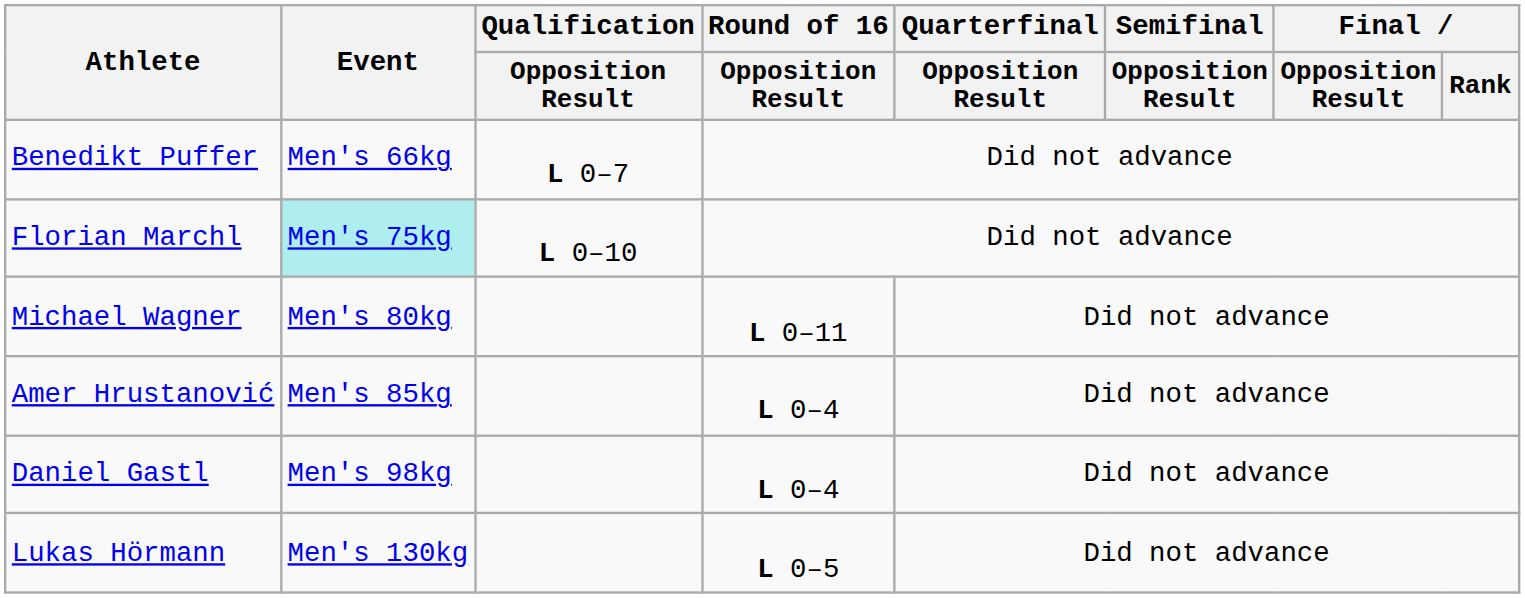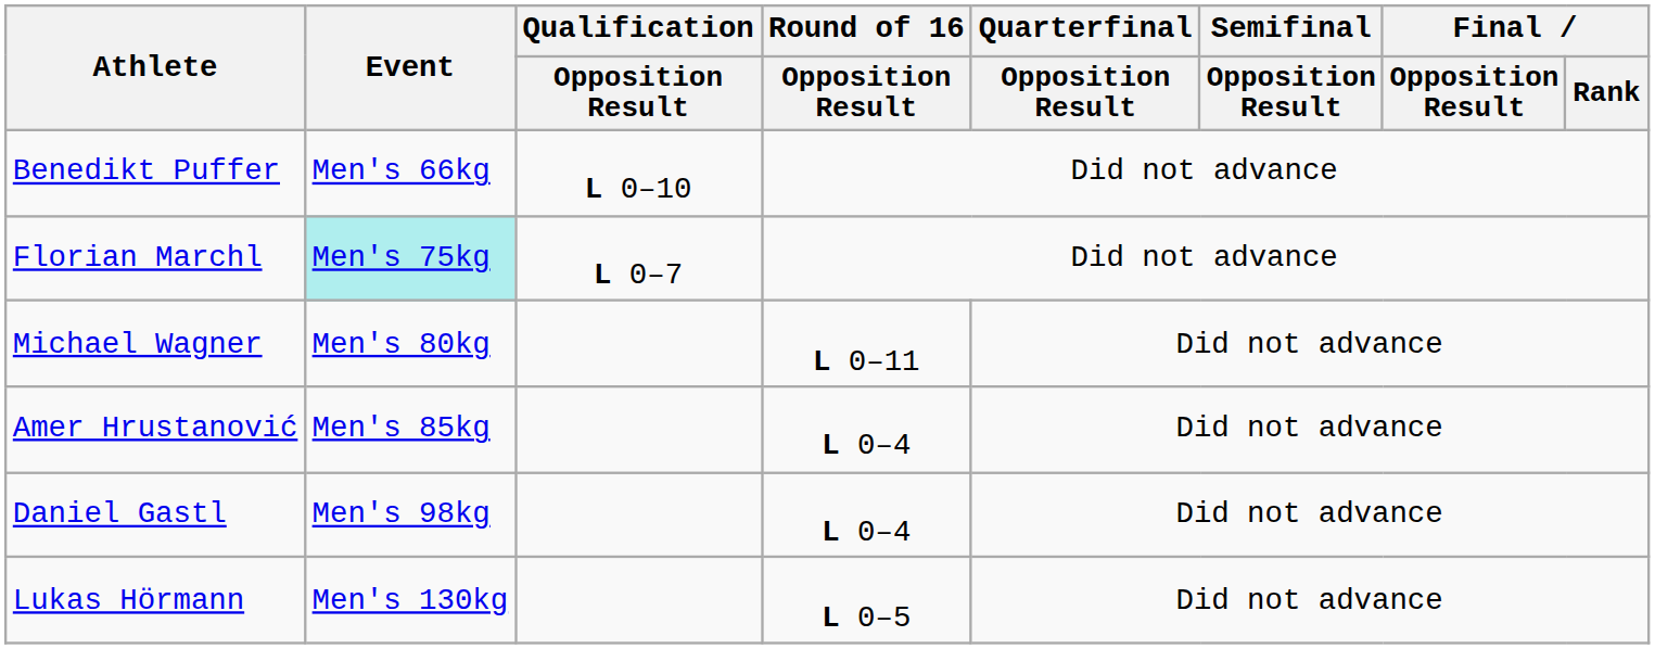Benedikt Puffer | Qualification / Opposition Result: L 0–7 -> L 0–10
Florian Marchl | Qualification / Opposition Result: L 0–10 -> L 0–7
